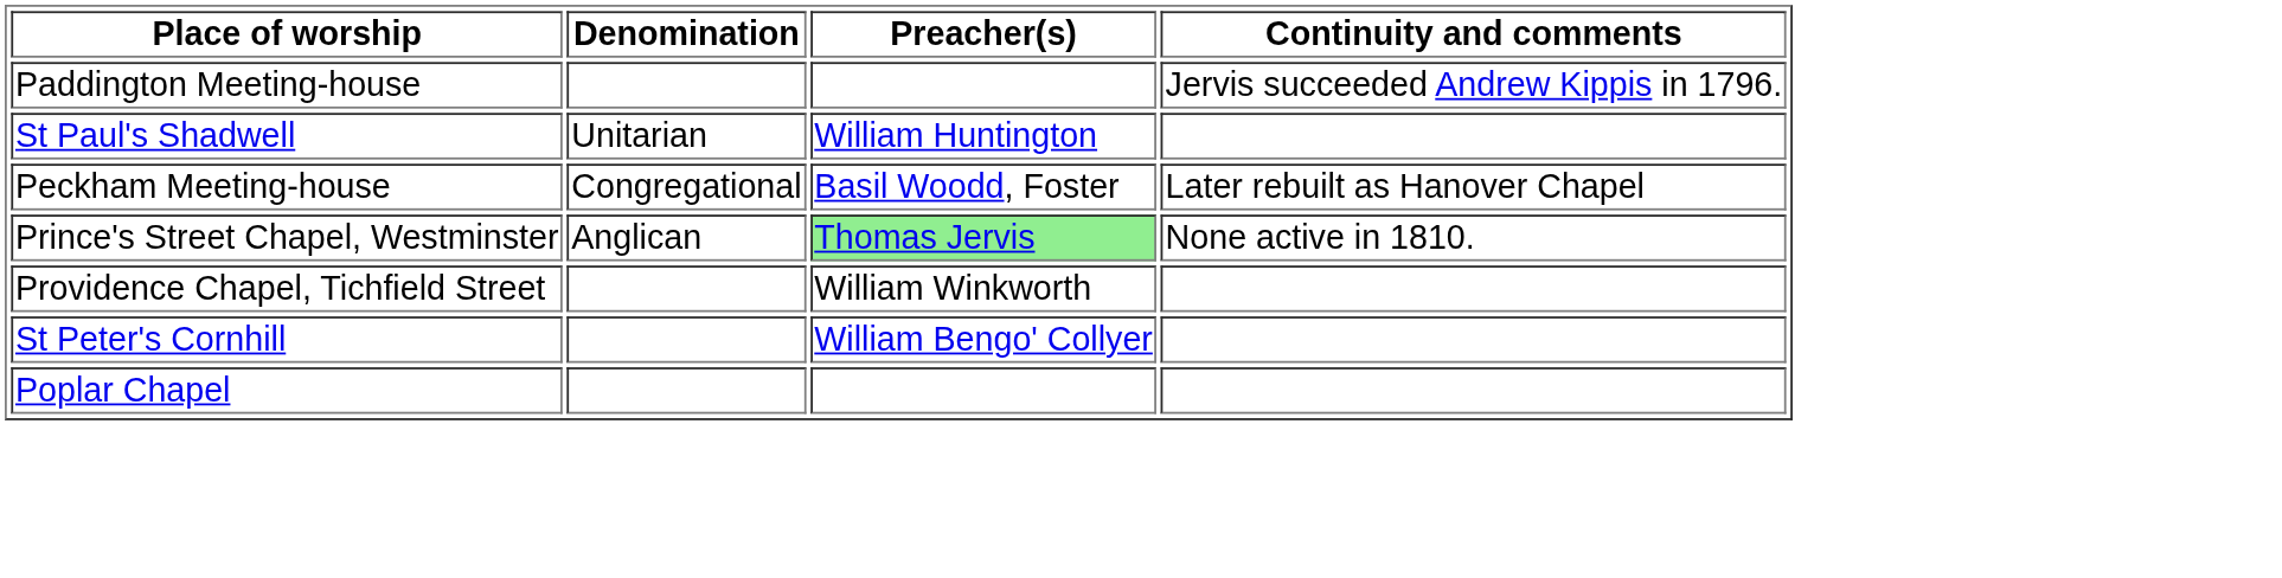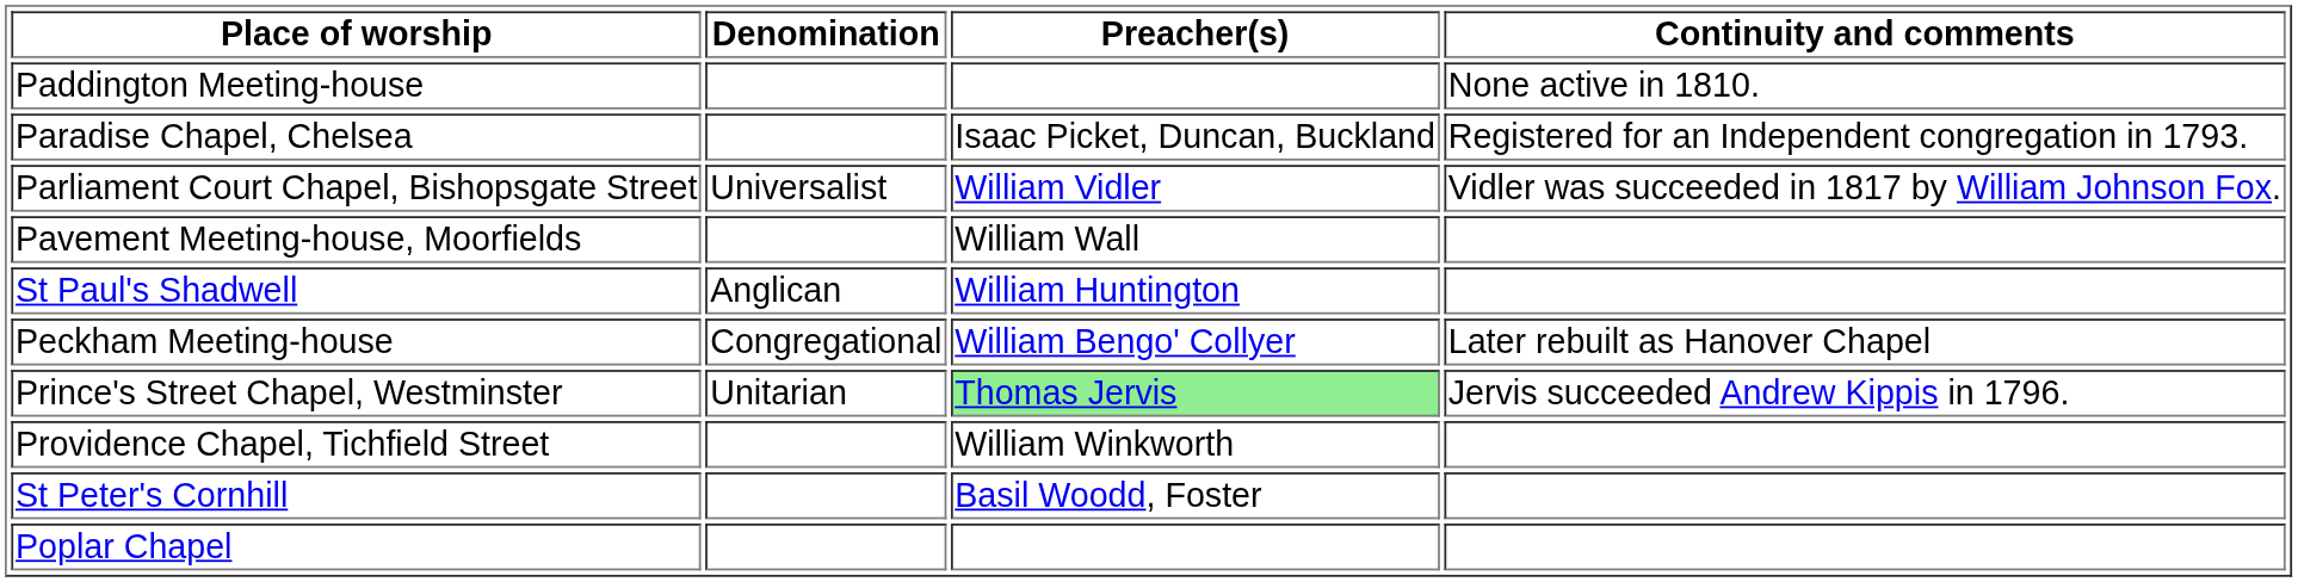Paddington Meeting-house | Continuity and comments: Jervis succeeded Andrew Kippis in 1796. -> None active in 1810.
+ row: Paradise Chapel, Chelsea | Isaac Picket, Duncan, Buckland | Registered for an Independent congregation in 1793.
+ row: Parliament Court Chapel, Bishopsgate Street | Universalist | William Vidler | Vidler was succeeded in 1817 by William Johnson Fox.
+ row: Pavement Meeting-house, Moorfields | William Wall
St Paul's Shadwell | Denomination: Unitarian -> Anglican
Peckham Meeting-house | Preacher(s): Basil Woodd, Foster -> William Bengo' Collyer
Prince's Street Chapel, Westminster | Denomination: Anglican -> Unitarian
Prince's Street Chapel, Westminster | Continuity and comments: None active in 1810. -> Jervis succeeded Andrew Kippis in 1796.
St Peter's Cornhill | Preacher(s): William Bengo' Collyer -> Basil Woodd, Foster
